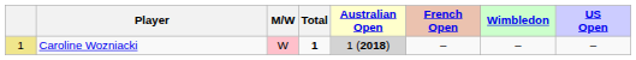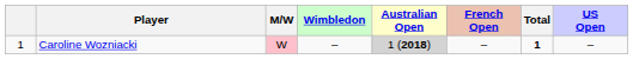columns swapped: Total <-> Wimbledon
Caroline Wozniacki | column 1: khaki background -> no background
